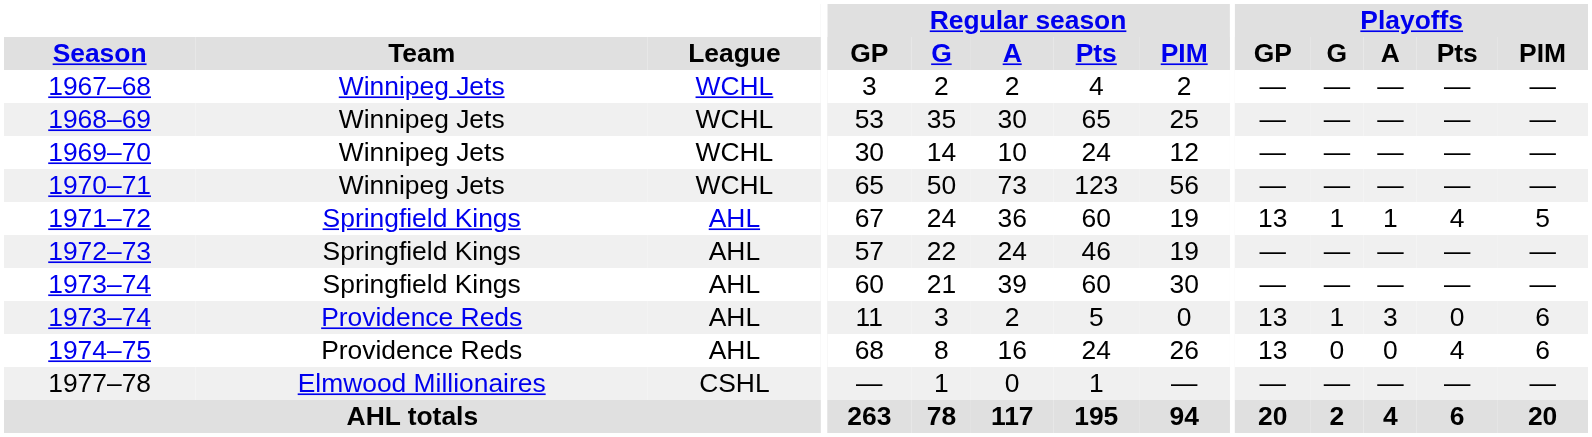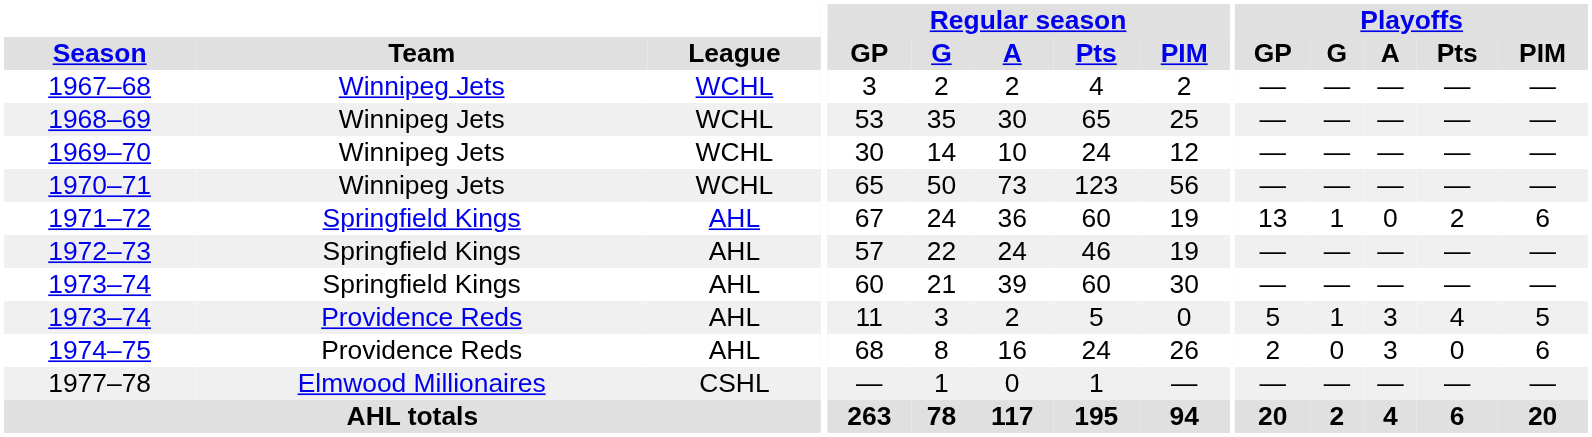1971–72 | Playoffs / A: 1 -> 0
1971–72 | Playoffs / Pts: 4 -> 2
1971–72 | Playoffs / PIM: 5 -> 6
1973–74 / Providence Reds | Playoffs / GP: 13 -> 5
1973–74 / Providence Reds | Playoffs / Pts: 0 -> 4
1973–74 / Providence Reds | Playoffs / PIM: 6 -> 5
1974–75 | Playoffs / GP: 13 -> 2
1974–75 | Playoffs / A: 0 -> 3
1974–75 | Playoffs / Pts: 4 -> 0
